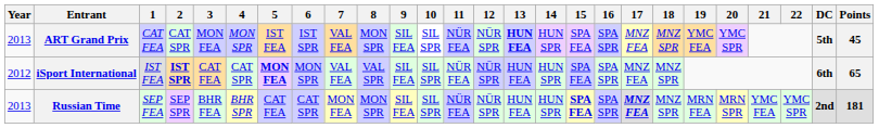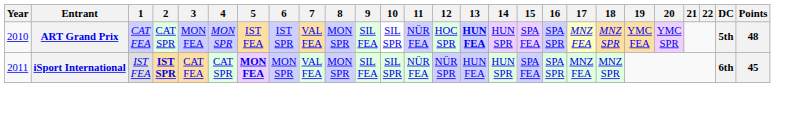ART Grand Prix | Year: 2013 -> 2010
ART Grand Prix | 12: NÜR SPR -> HOC SPR
ART Grand Prix | Points: 45 -> 48
iSport International | Year: 2012 -> 2011
iSport International | 8: VAL SPR -> MON SPR
iSport International | Points: 65 -> 45
- row: 2013 | Russian Time | SEP FEA | SEP SPR | BHR FEA | BHR SPR | CAT FEA | CAT SPR | MON FEA | MON SPR | SIL FEA | SIL SPR | NÜR FEA | NÜR SPR | HUN FEA | HUN SPR | SPA FEA | SPA SPR | MNZ FEA | MNZ SPR | MRN FEA | MRN SPR | YMC FEA | YMC SPR | 2nd | 181
